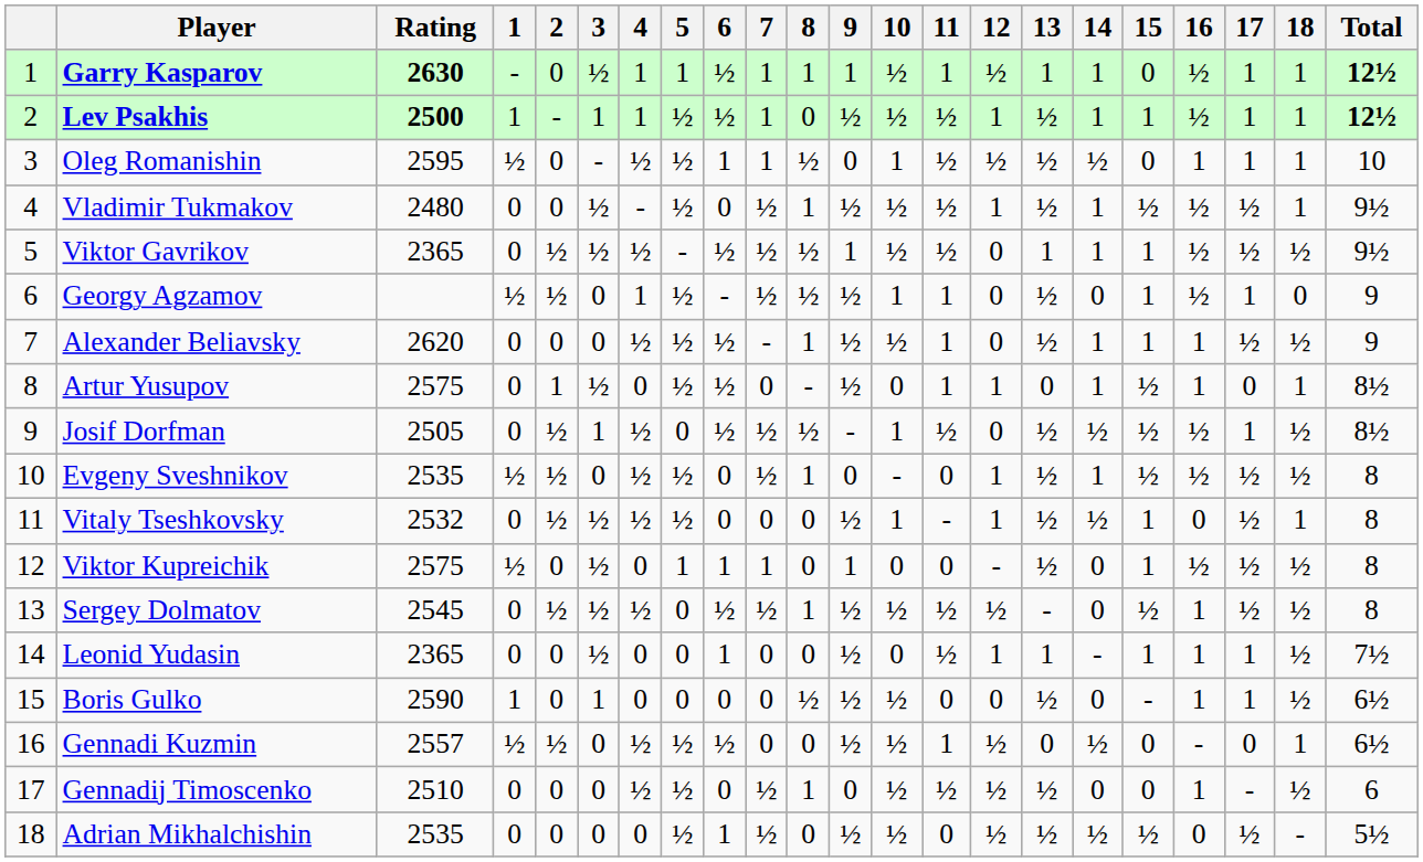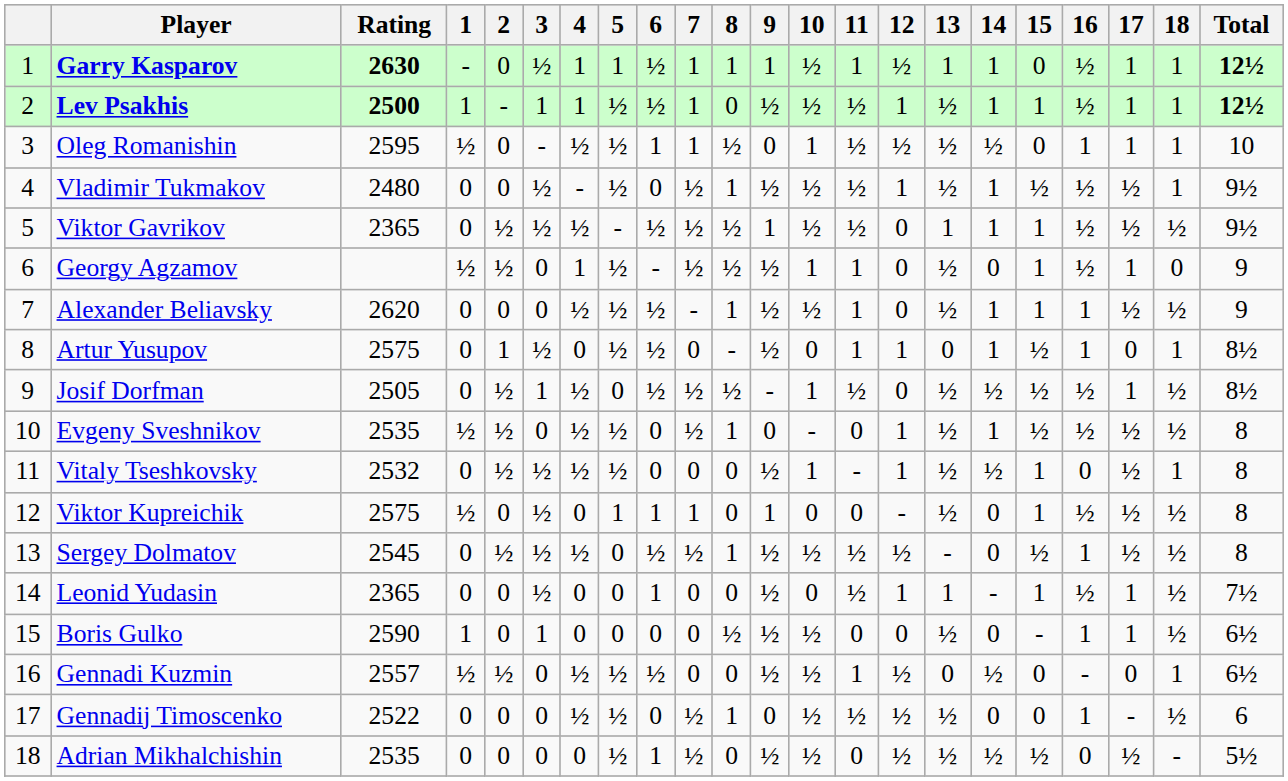Leonid Yudasin | 16: 1 -> ½
Gennadij Timoscenko | Rating: 2510 -> 2522
